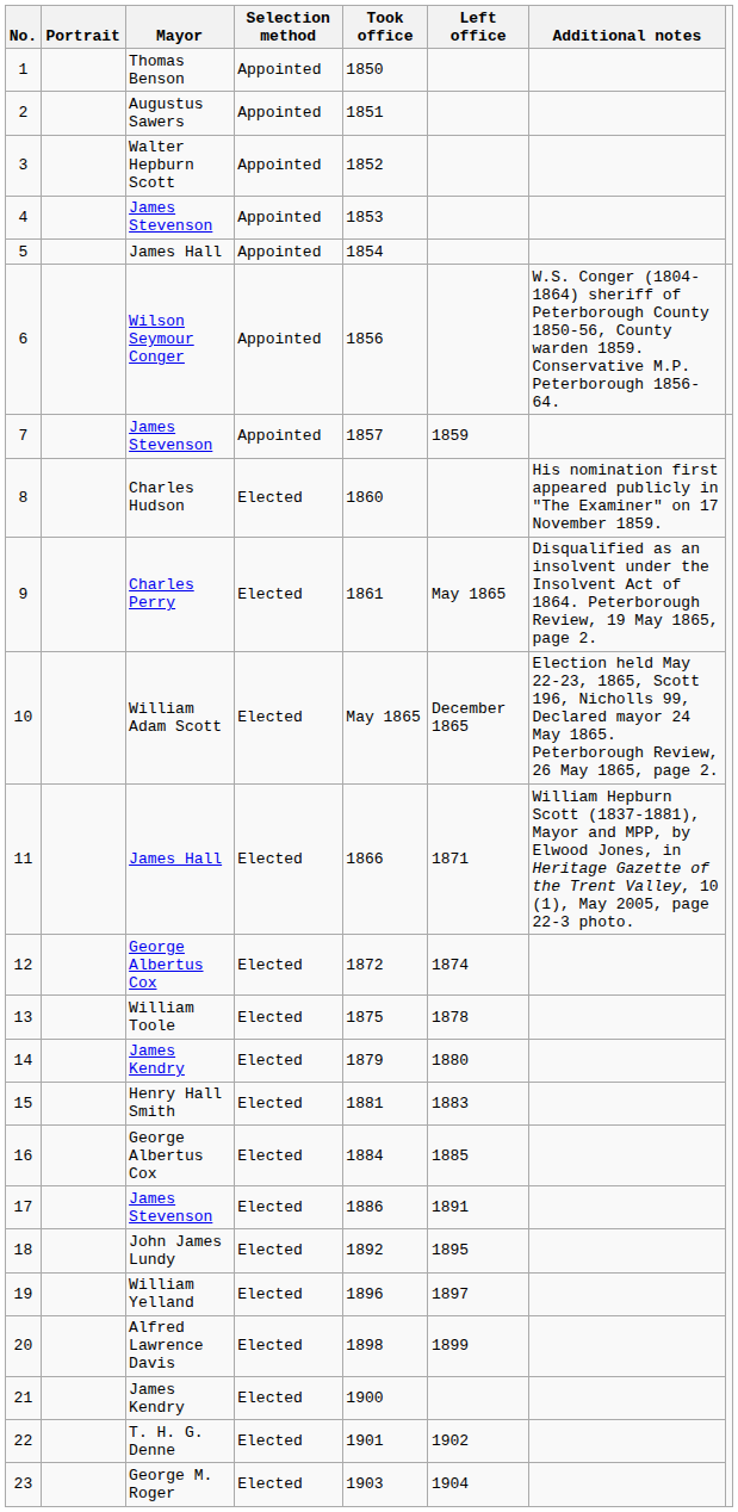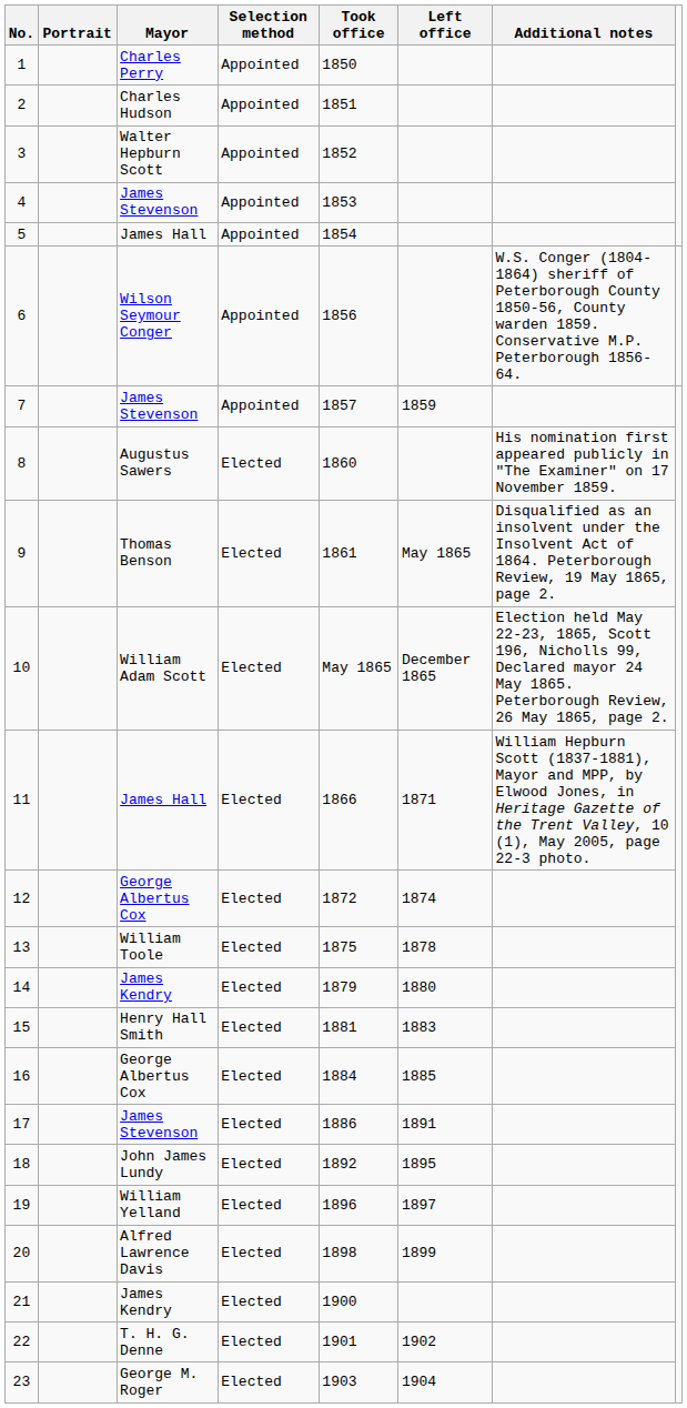1 | Mayor: Thomas Benson -> Charles Perry
2 | Mayor: Augustus Sawers -> Charles Hudson
8 | Mayor: Charles Hudson -> Augustus Sawers
9 | Mayor: Charles Perry -> Thomas Benson
